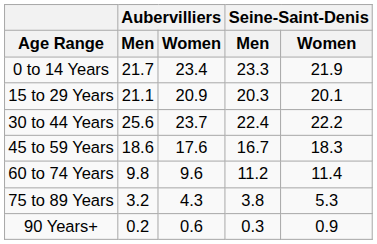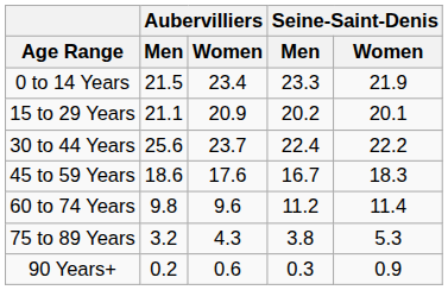0 to 14 Years | Aubervilliers / Men: 21.7 -> 21.5
15 to 29 Years | Seine-Saint-Denis / Men: 20.3 -> 20.2
